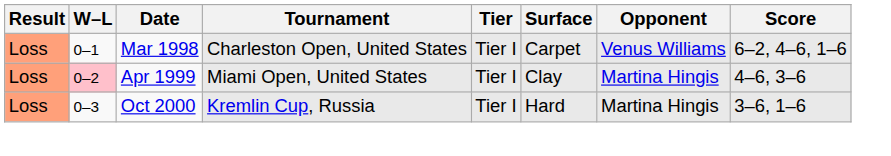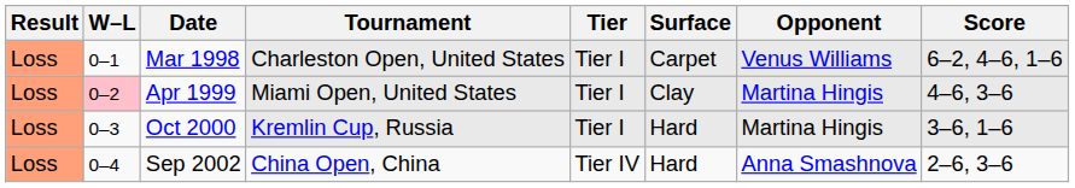+ row: Loss | 0–4 | Sep 2002 | China Open, China | Tier IV | Hard | Anna Smashnova | 2–6, 3–6
